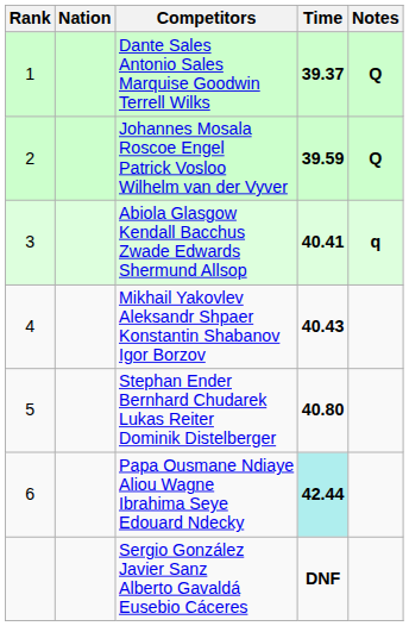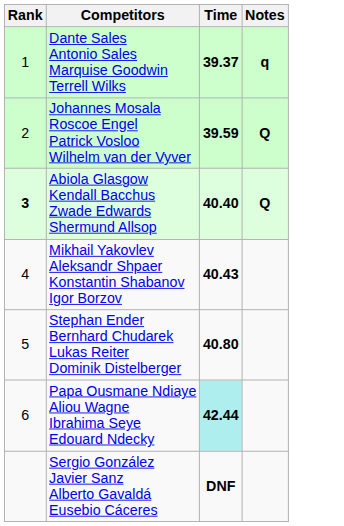- column: Nation
Dante Sales Antonio Sales Marquise Goodwin Terrell Wilks | Notes: Q -> q
Abiola Glasgow Kendall Bacchus Zwade Edwards Shermund Allsop | Rank: normal -> bold
Abiola Glasgow Kendall Bacchus Zwade Edwards Shermund Allsop | Time: 40.41 -> 40.40
Abiola Glasgow Kendall Bacchus Zwade Edwards Shermund Allsop | Notes: q -> Q
